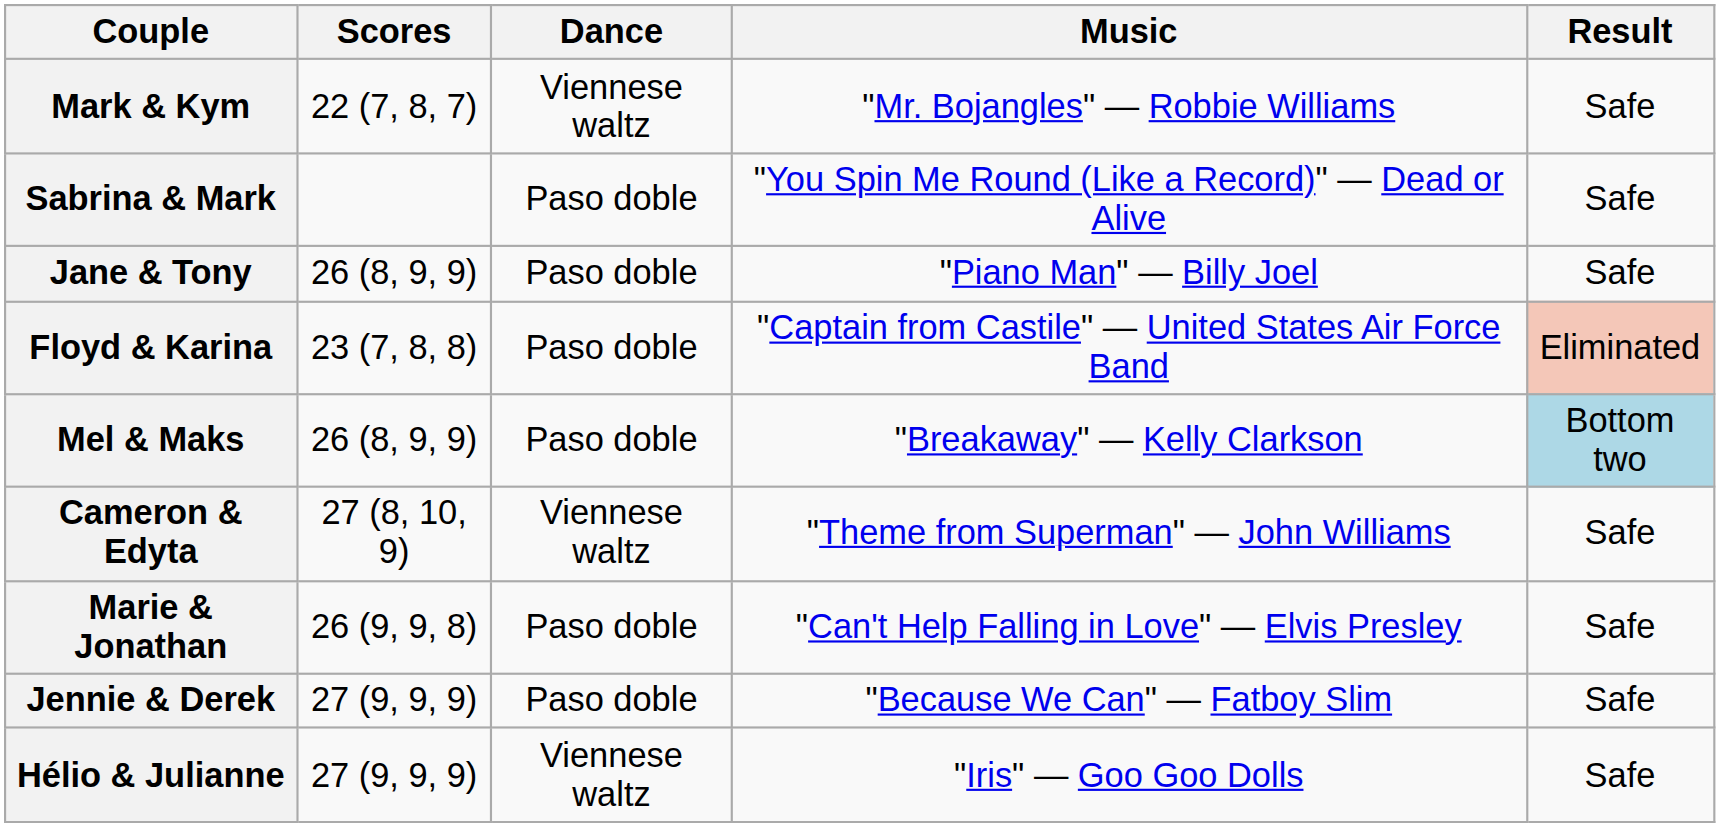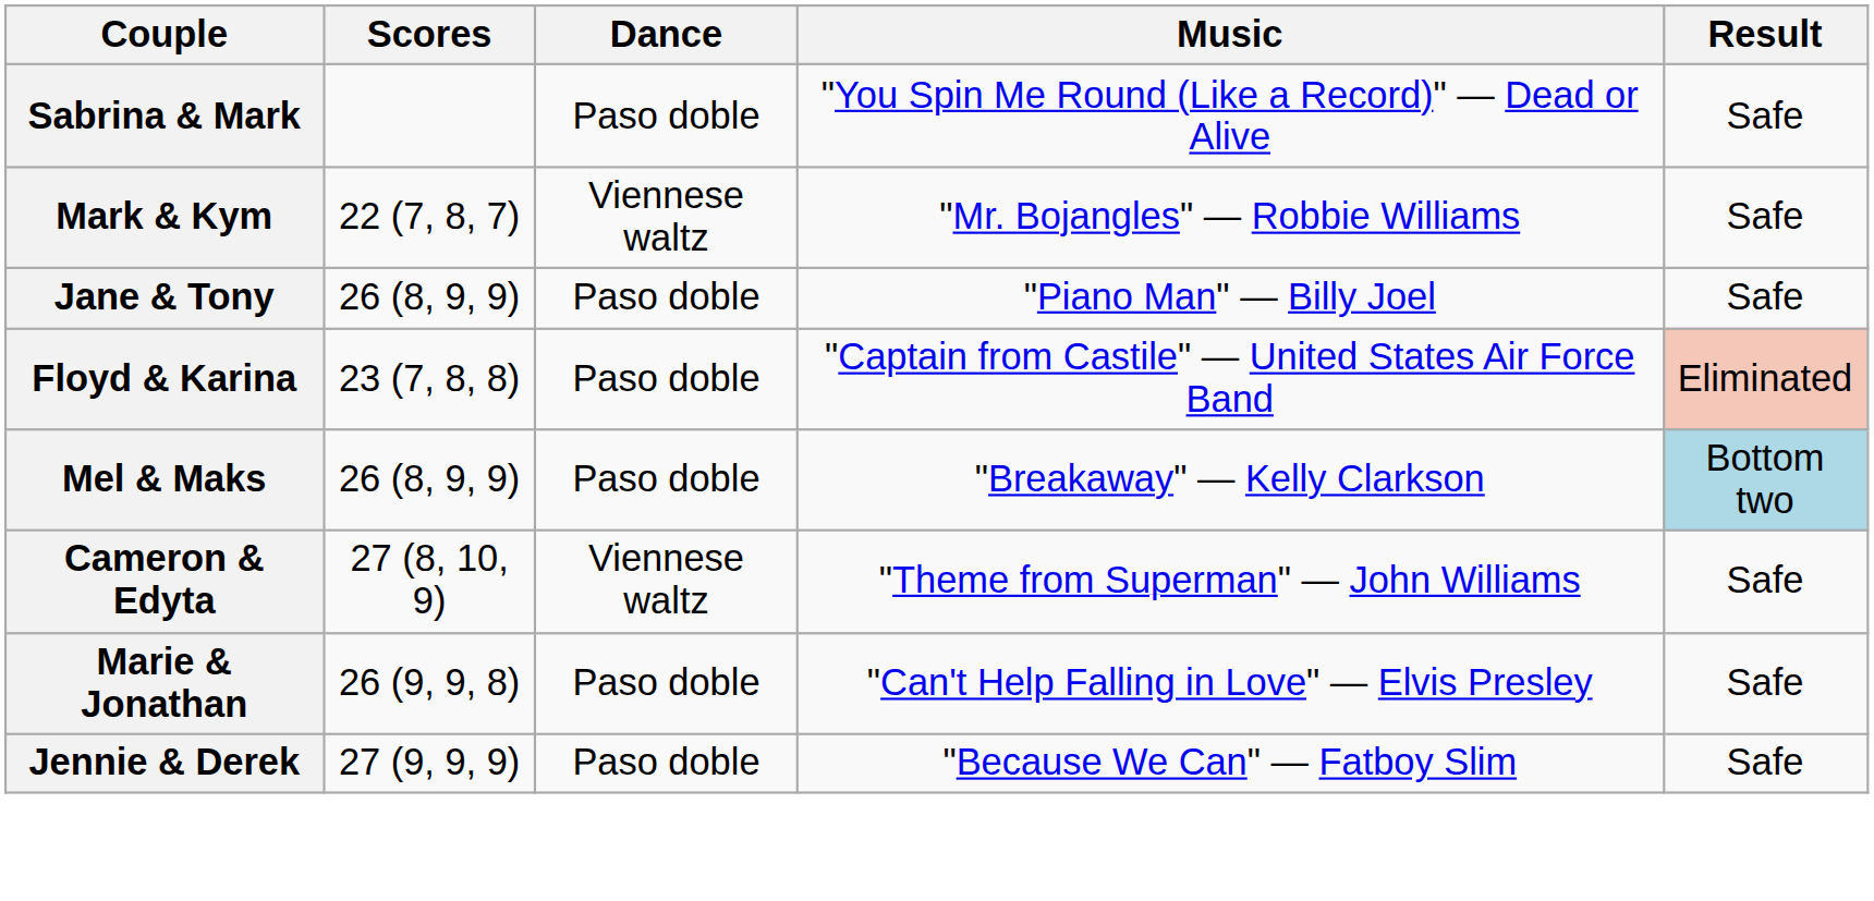rows swapped: Mark & Kym <-> Sabrina & Mark
- row: Hélio & Julianne | 27 (9, 9, 9) | Viennese waltz | "Iris" — Goo Goo Dolls | Safe
